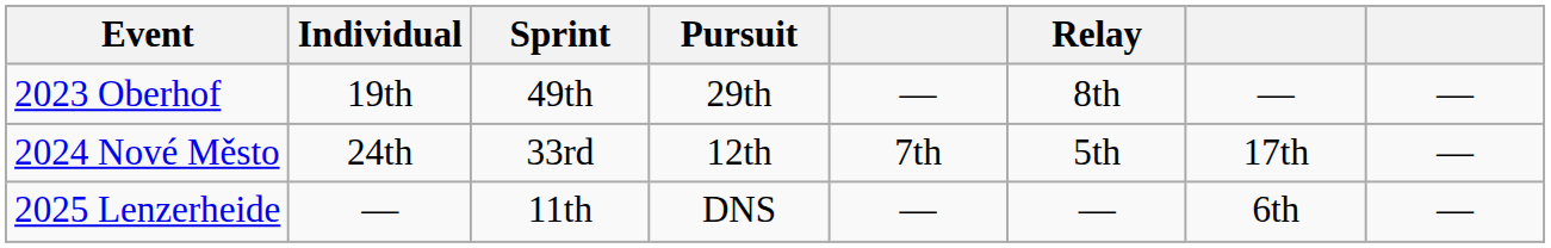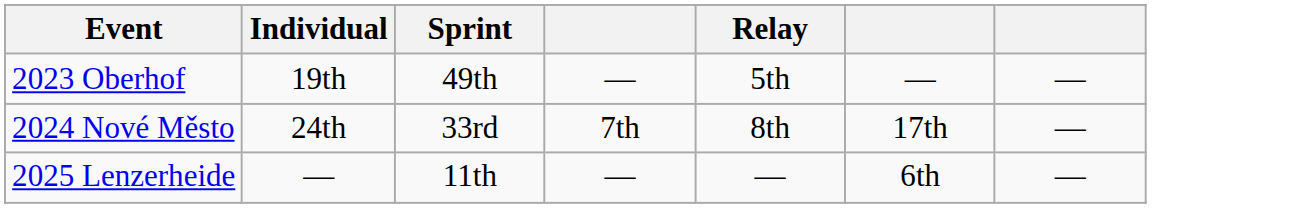- column: Pursuit | 29th | 12th | DNS
2023 Oberhof | Relay: 8th -> 5th
2024 Nové Město | Relay: 5th -> 8th
